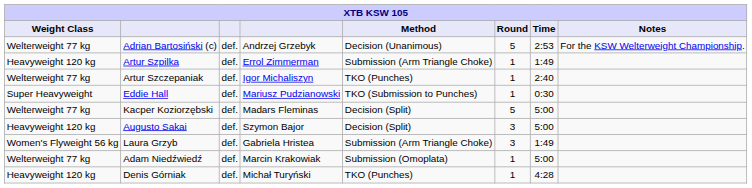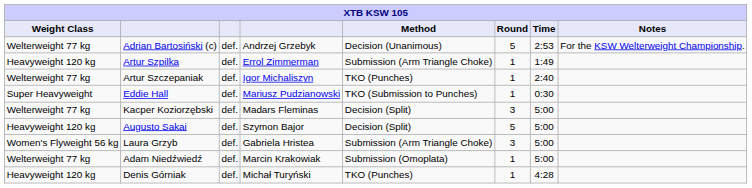Kacper Koziorzębski | Round: 5 -> 3
Augusto Sakai | Round: 3 -> 5
Laura Grzyb | Time: 1:49 -> 5:00
